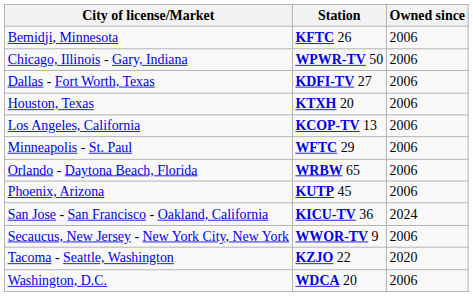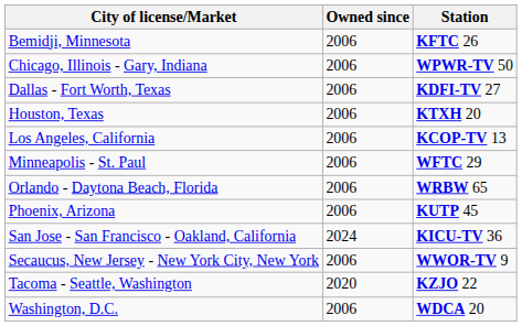columns swapped: Station <-> Owned since
